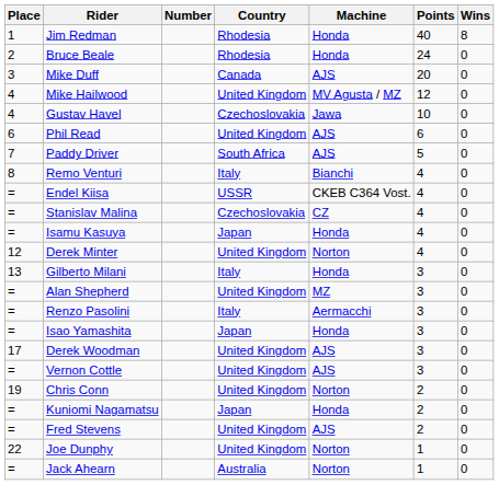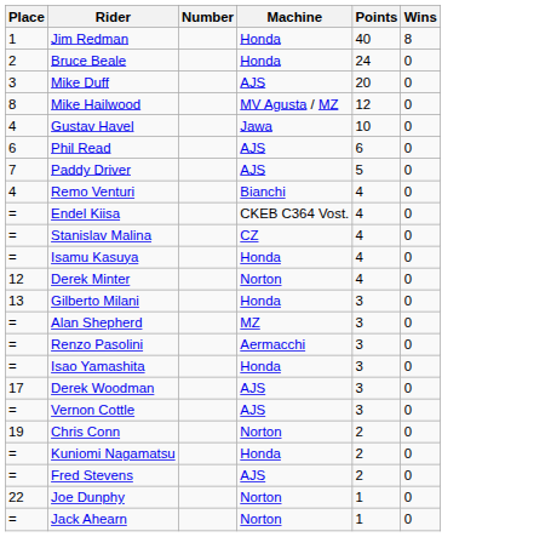- column: Country | Rhodesia | Rhodesia | Canada | United Kingdom | Czechoslovakia | United Kingdom | South Africa | Italy | USSR | Czechoslovakia | Japan | United Kingdom | Italy | United Kingdom | Italy | Japan | United Kingdom | United Kingdom | United Kingdom | Japan | United Kingdom | United Kingdom | Australia
Mike Hailwood | Place: 4 -> 8
Remo Venturi | Place: 8 -> 4
